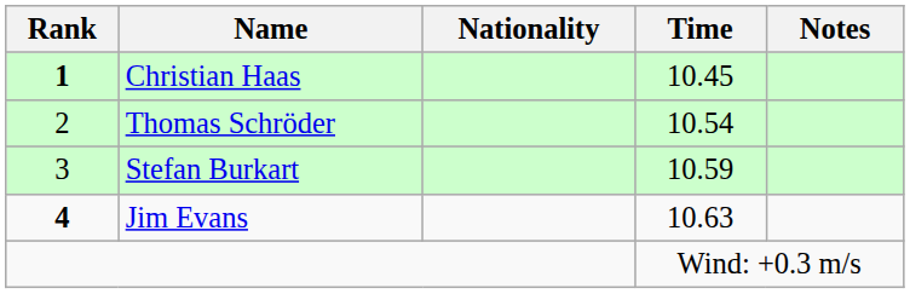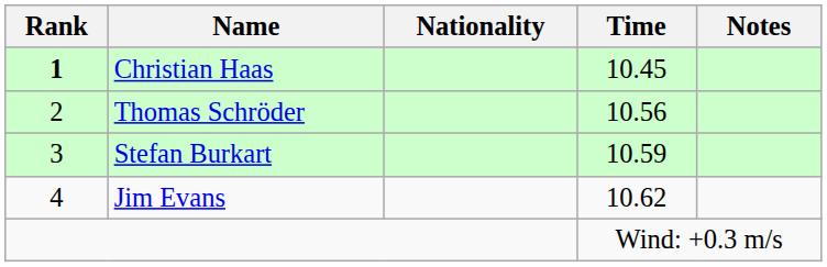Thomas Schröder | Time: 10.54 -> 10.56
Jim Evans | Rank: bold -> normal
Jim Evans | Time: 10.63 -> 10.62
